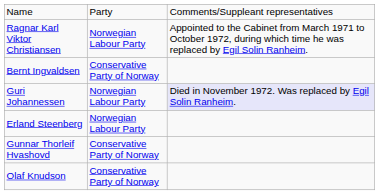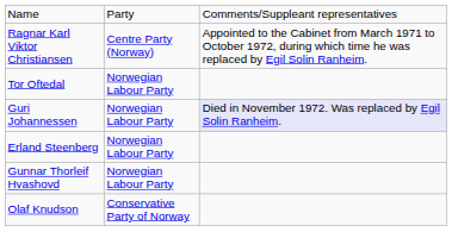Ragnar Karl Viktor Christiansen | column 2: Norwegian Labour Party -> Centre Party (Norway)
+ row: Tor Oftedal | Norwegian Labour Party
- row: Bernt Ingvaldsen | Conservative Party of Norway
Gunnar Thorleif Hvashovd | column 2: Conservative Party of Norway -> Norwegian Labour Party
